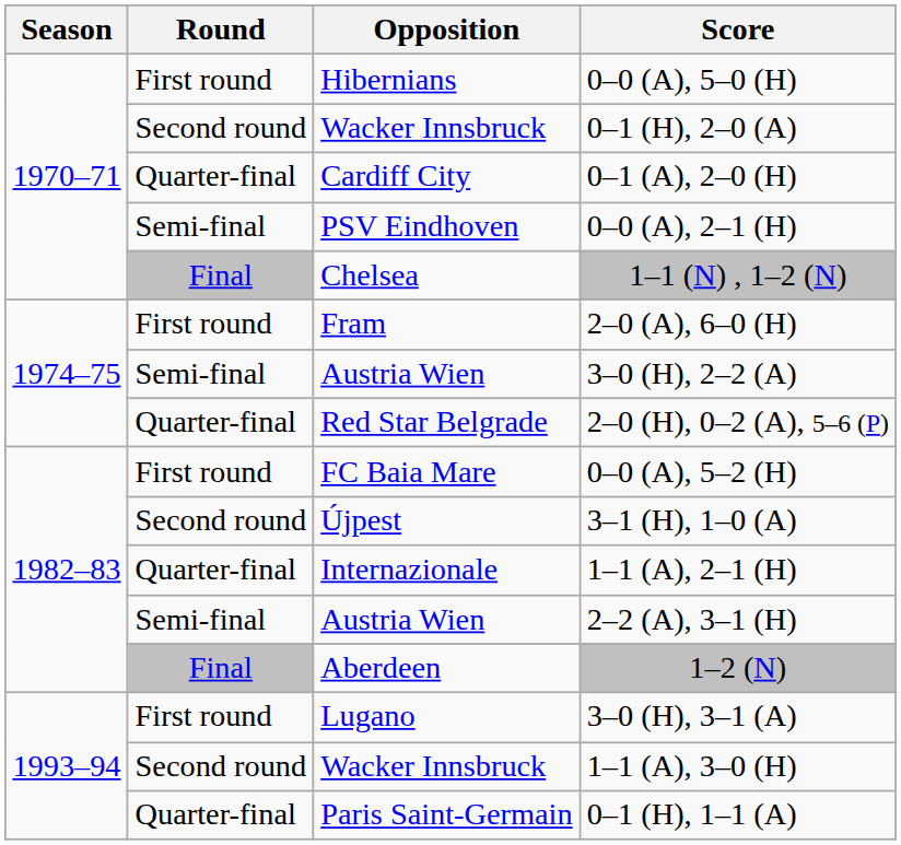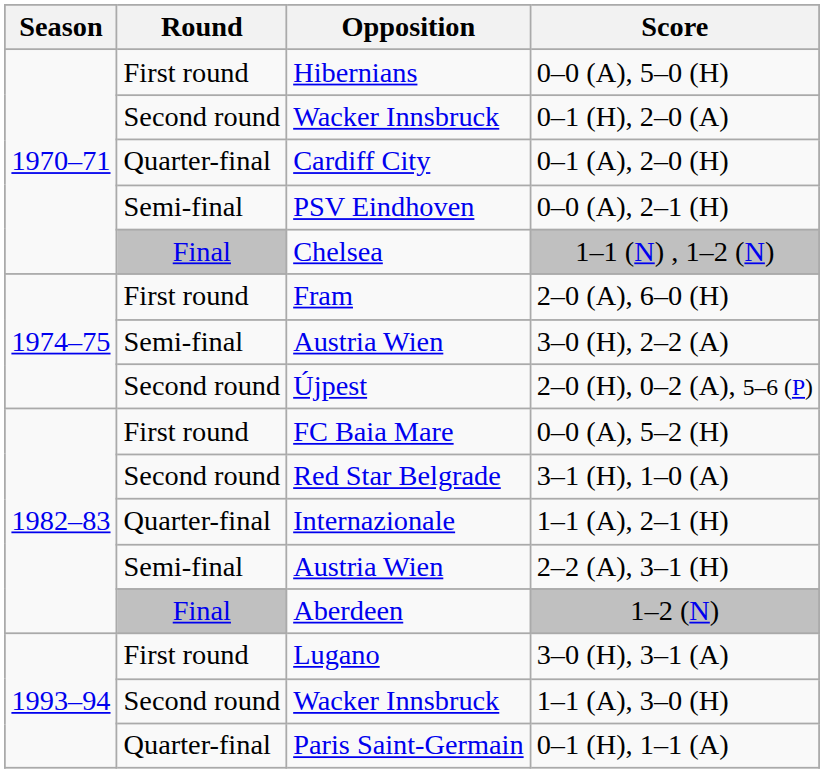2–0 (H), 0–2 (A), 5–6 (P) | Round: Quarter-final -> Second round
2–0 (H), 0–2 (A), 5–6 (P) | Opposition: Red Star Belgrade -> Újpest
3–1 (H), 1–0 (A) | Opposition: Újpest -> Red Star Belgrade
